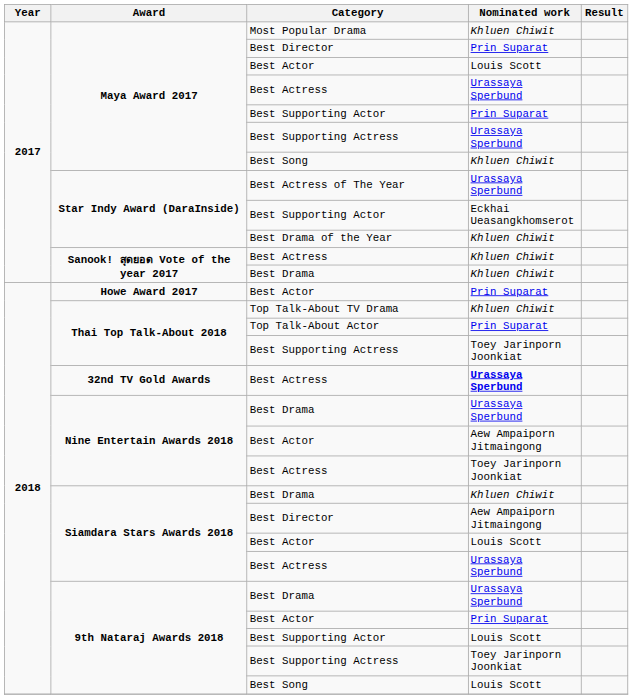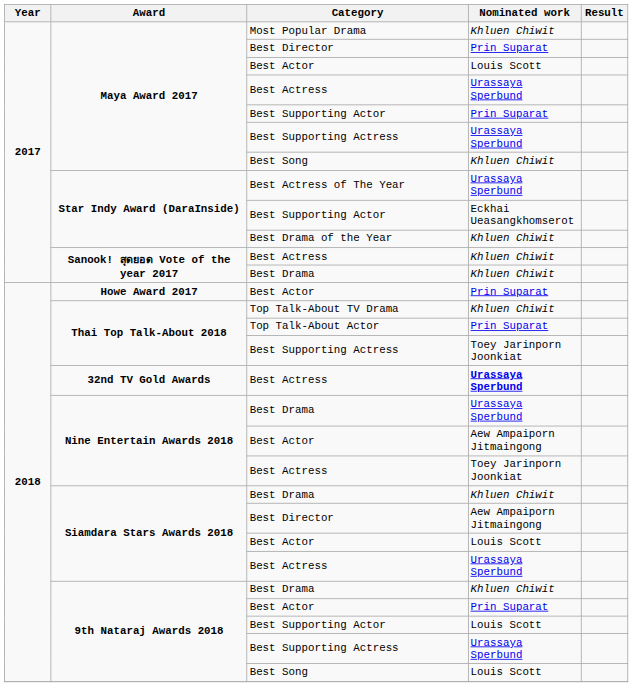9th Nataraj Awards 2018 / Best Drama | Nominated work: Urassaya Sperbund -> Khluen Chiwit
9th Nataraj Awards 2018 / Best Supporting Actress | Nominated work: Toey Jarinporn Joonkiat -> Urassaya Sperbund
